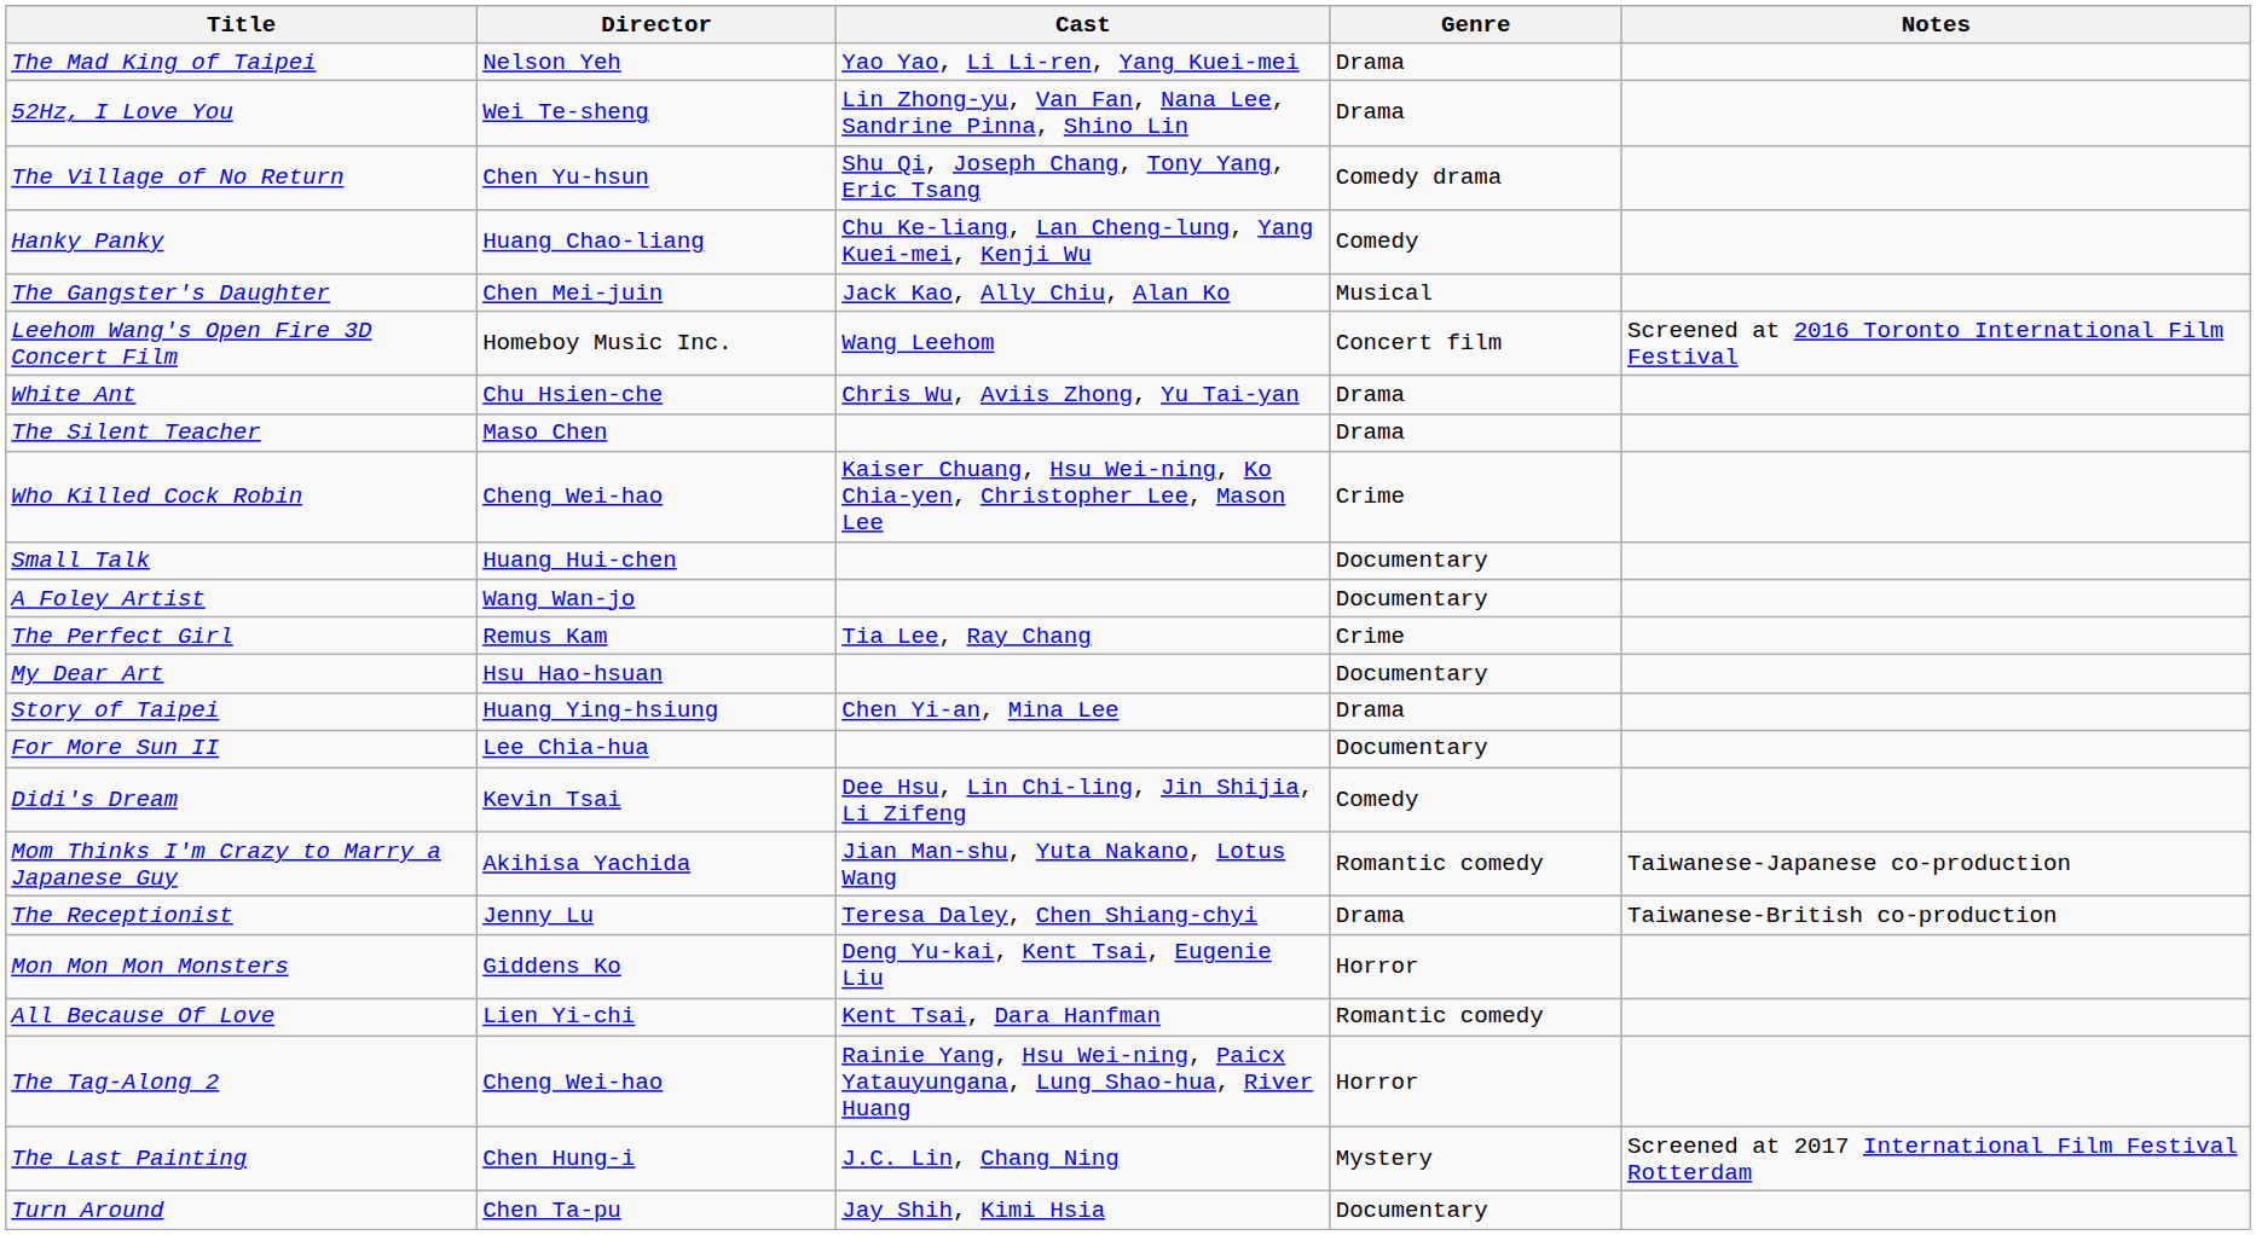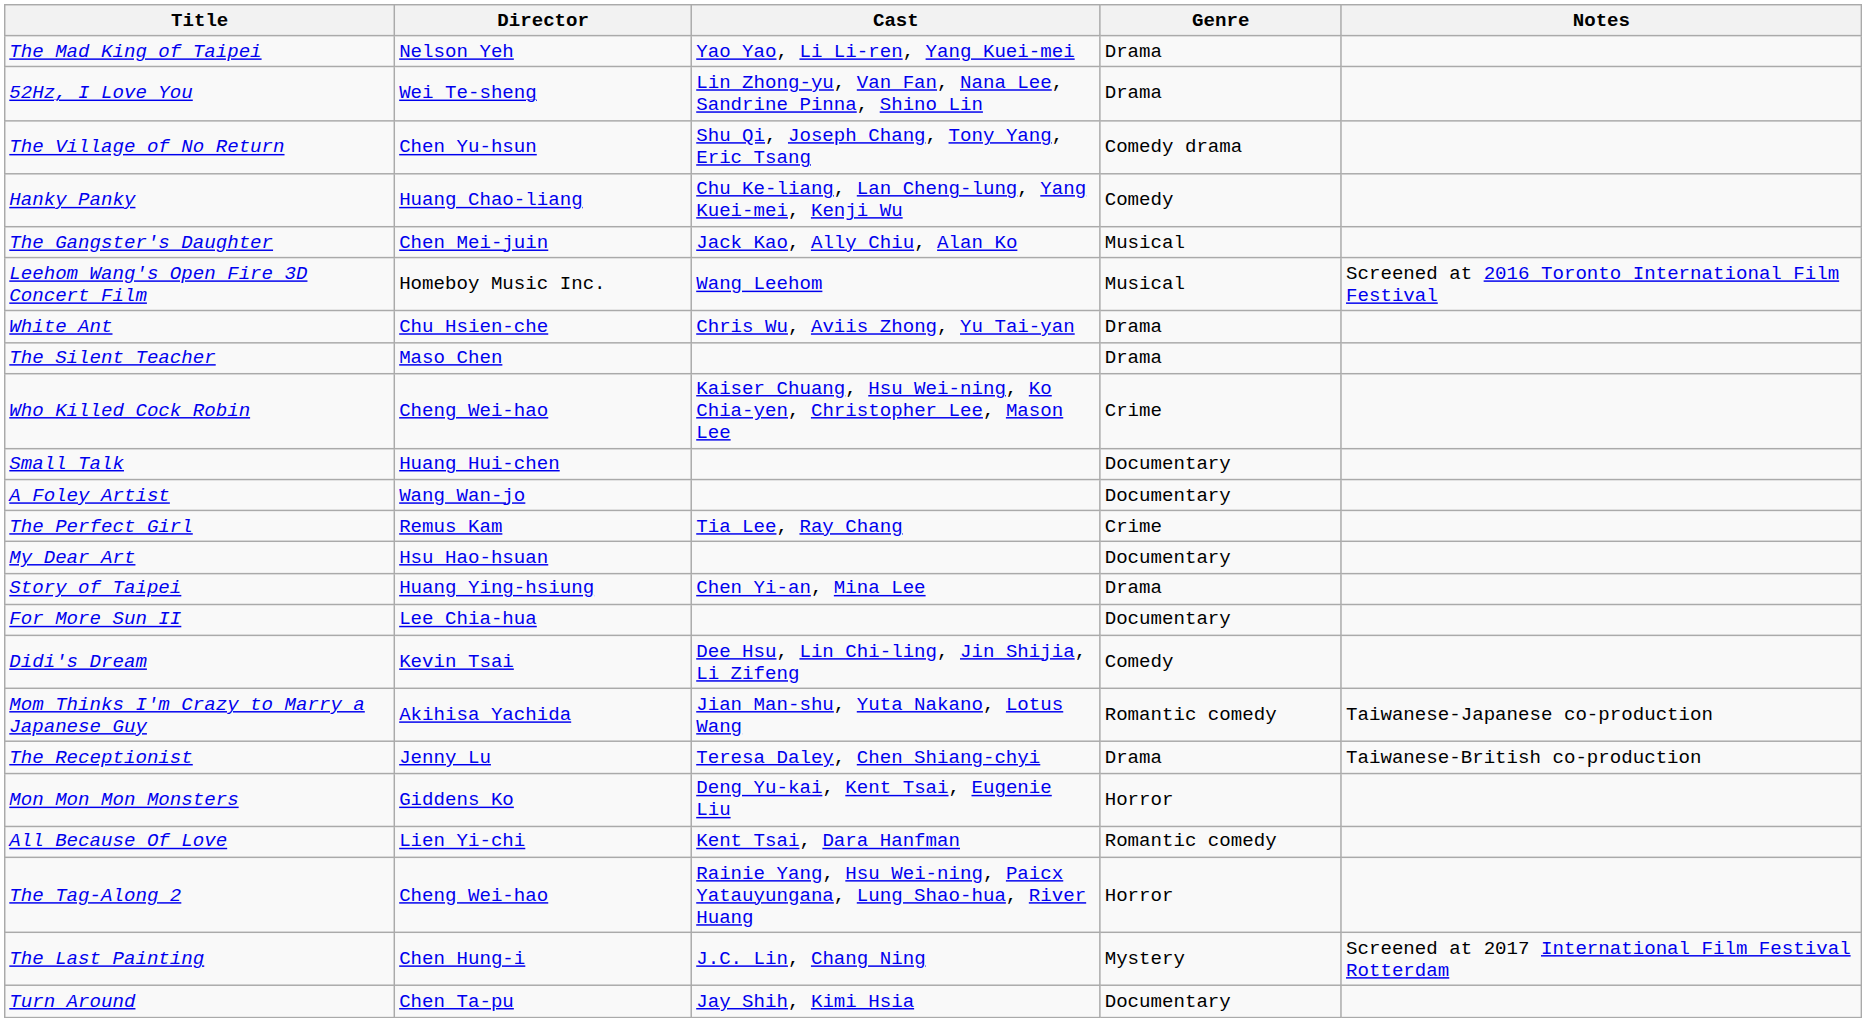Leehom Wang's Open Fire 3D Concert Film | Genre: Concert film -> Musical
